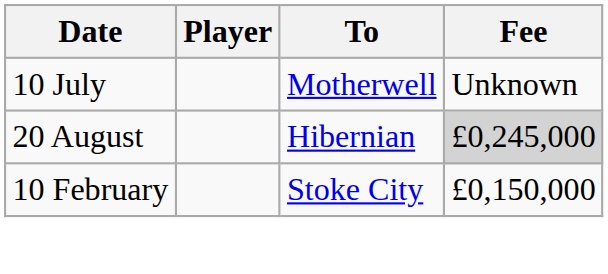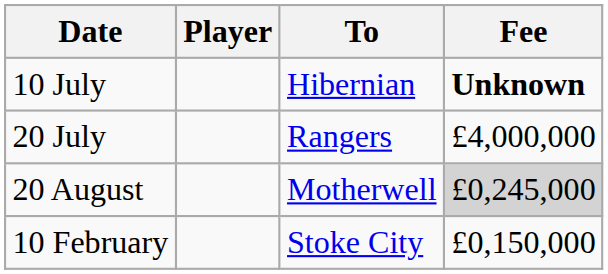10 July | To: Motherwell -> Hibernian
10 July | Fee: normal -> bold
+ row: 20 July | Rangers | £4,000,000
20 August | To: Hibernian -> Motherwell
